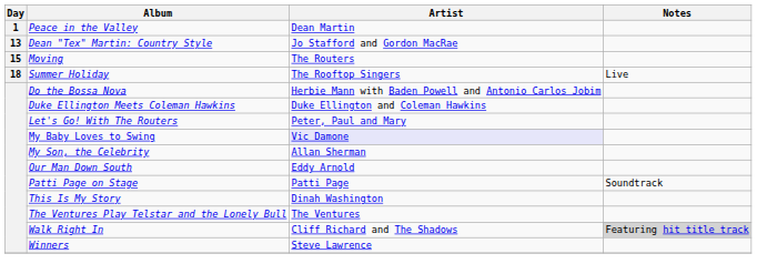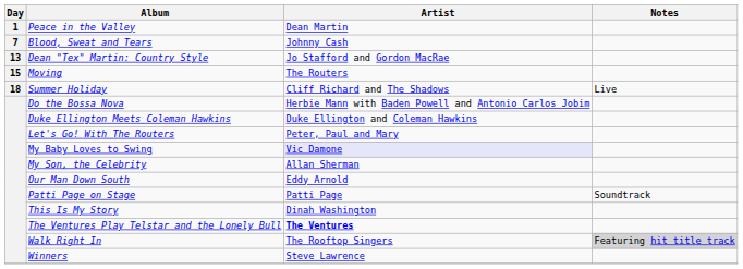+ row: 7 | Blood, Sweat and Tears | Johnny Cash
Summer Holiday | Artist: The Rooftop Singers -> Cliff Richard and The Shadows
The Ventures Play Telstar and the Lonely Bull | Artist: normal -> bold
Walk Right In | Artist: Cliff Richard and The Shadows -> The Rooftop Singers
